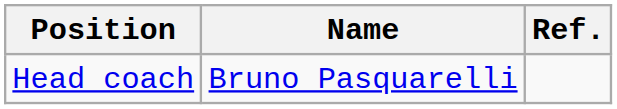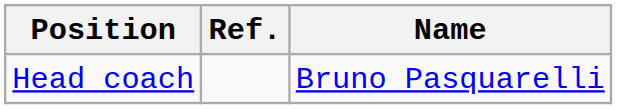columns swapped: Name <-> Ref.
